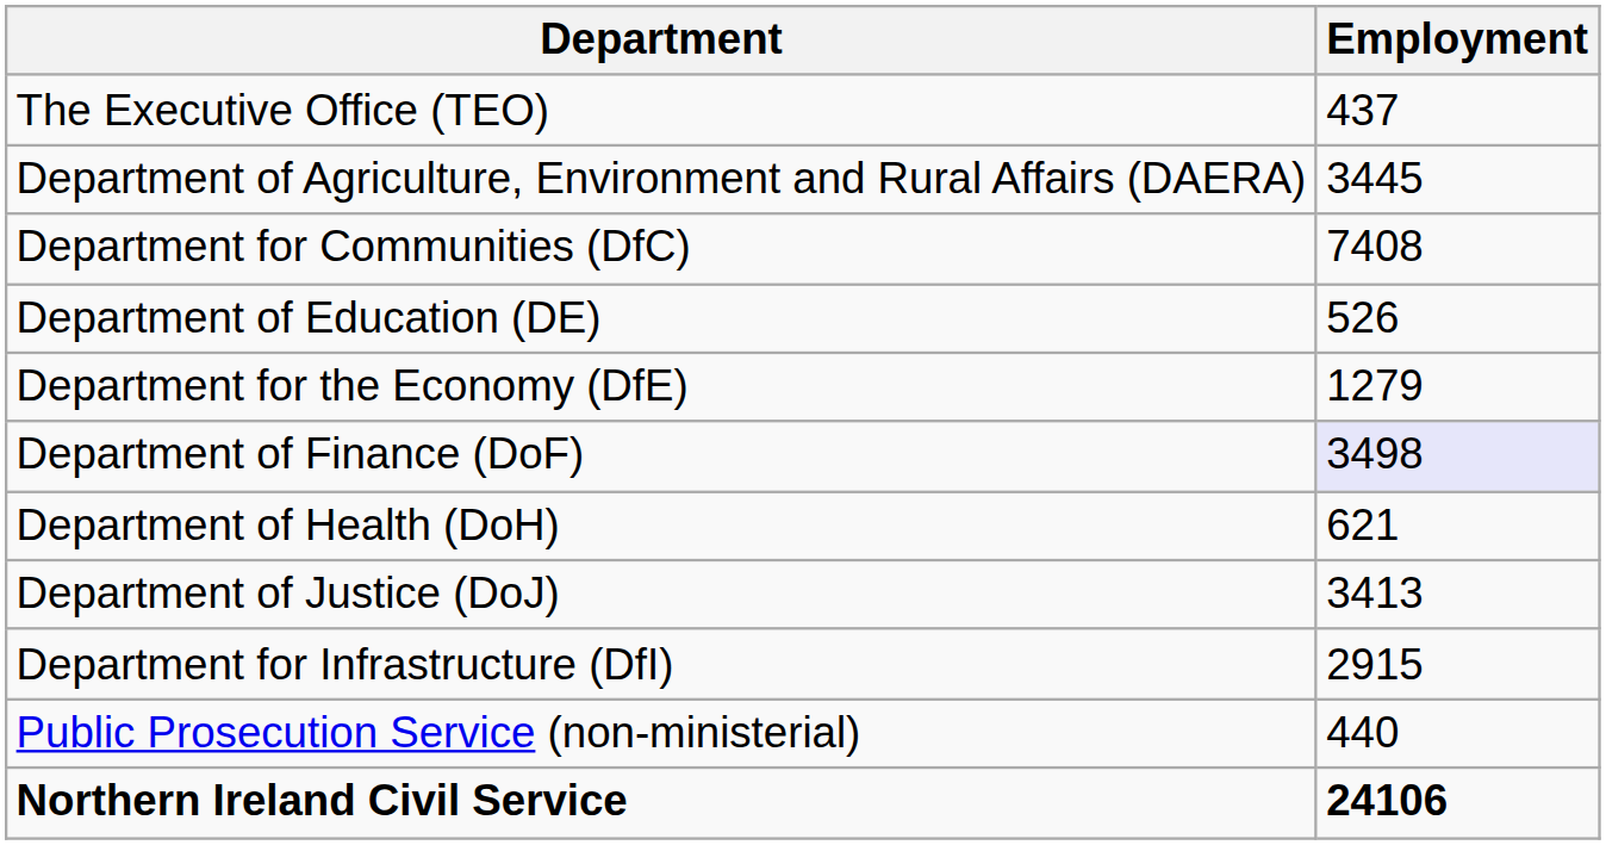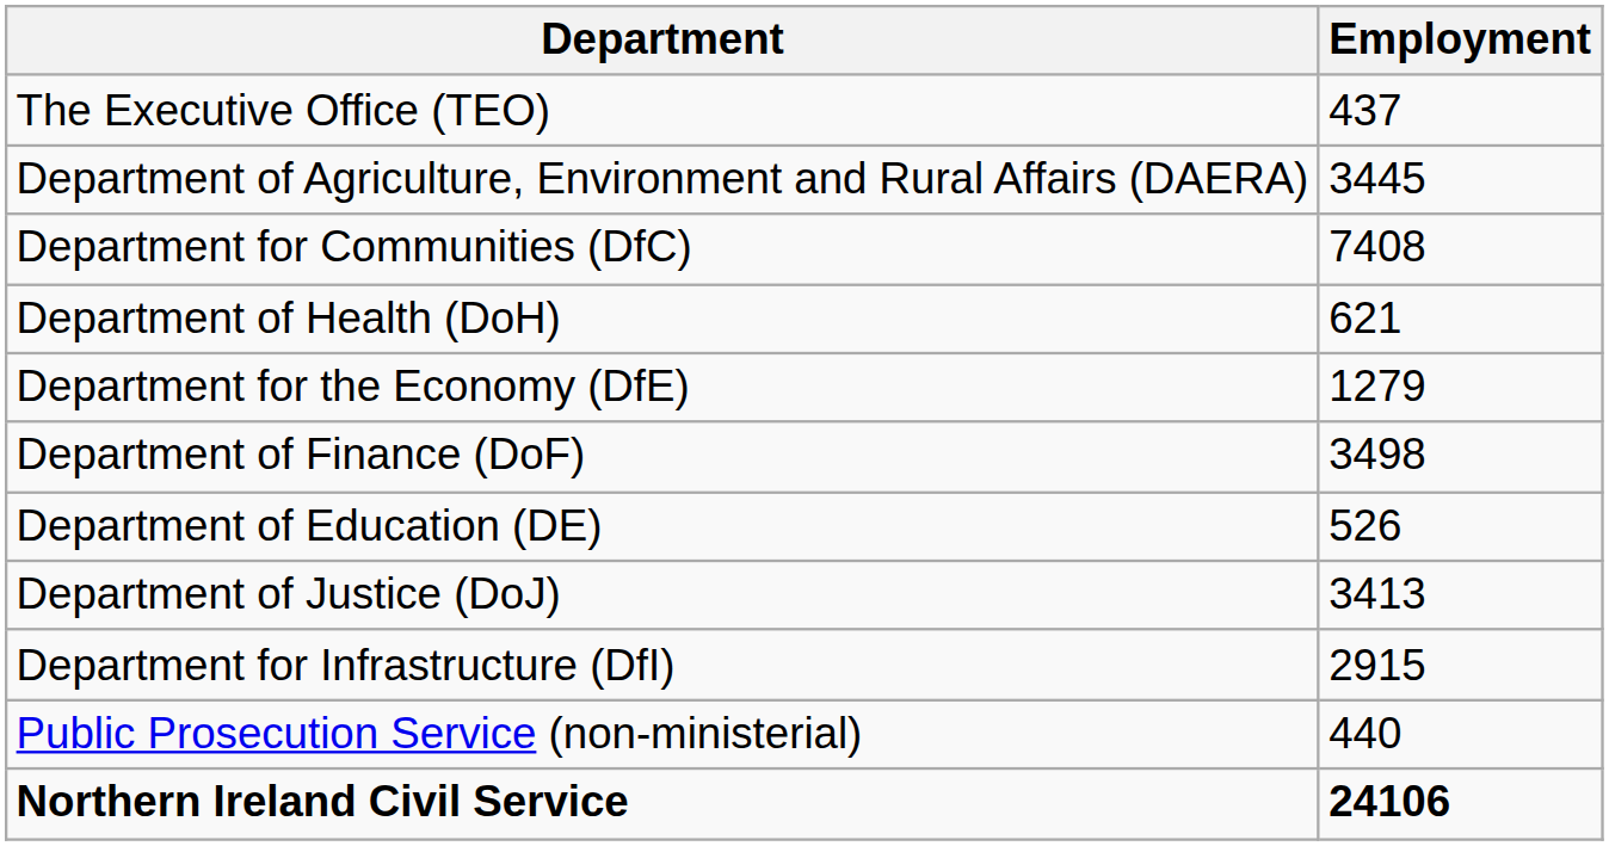rows swapped: Department of Education (DE) <-> Department of Health (DoH)
Department of Finance (DoF) | Employment: lavender background -> no background
